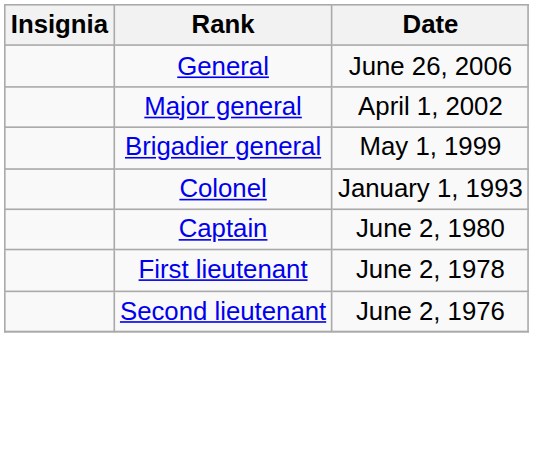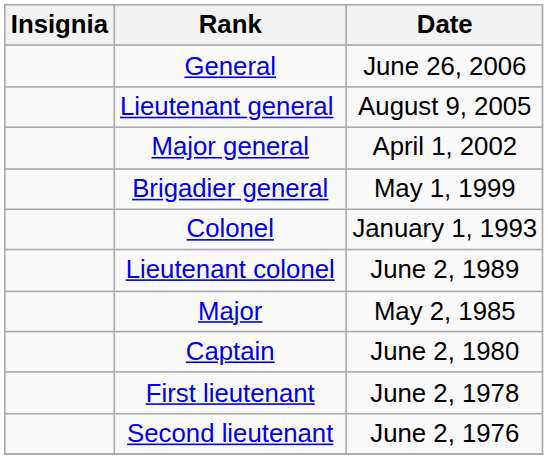+ row: Lieutenant general | August 9, 2005
+ row: Lieutenant colonel | June 2, 1989
+ row: Major | May 2, 1985
